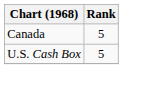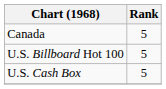+ row: U.S. Billboard Hot 100 | 5
